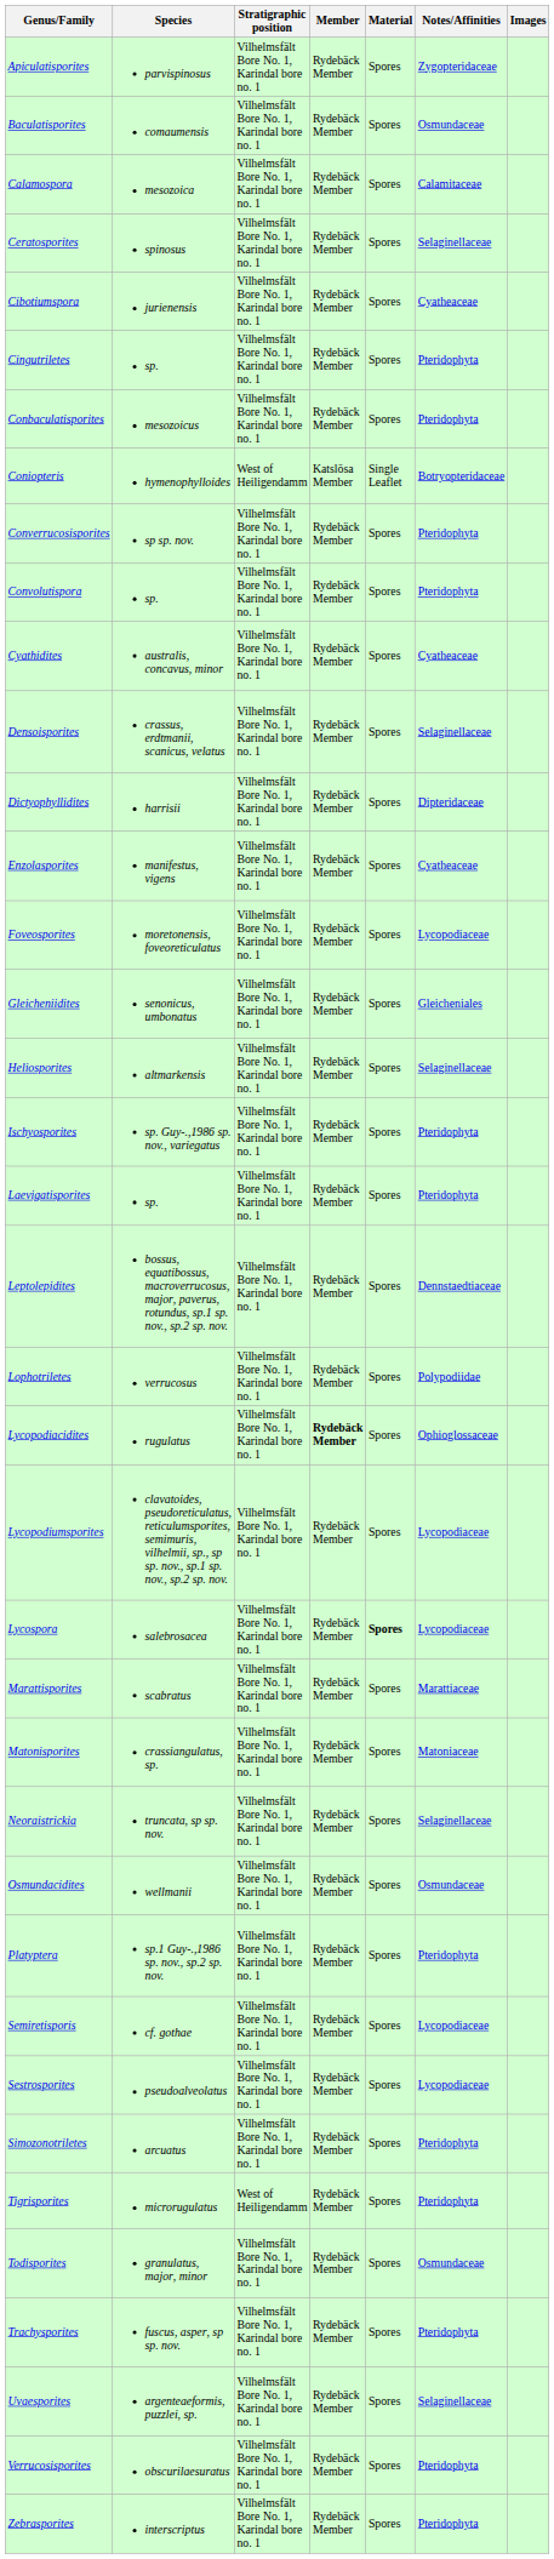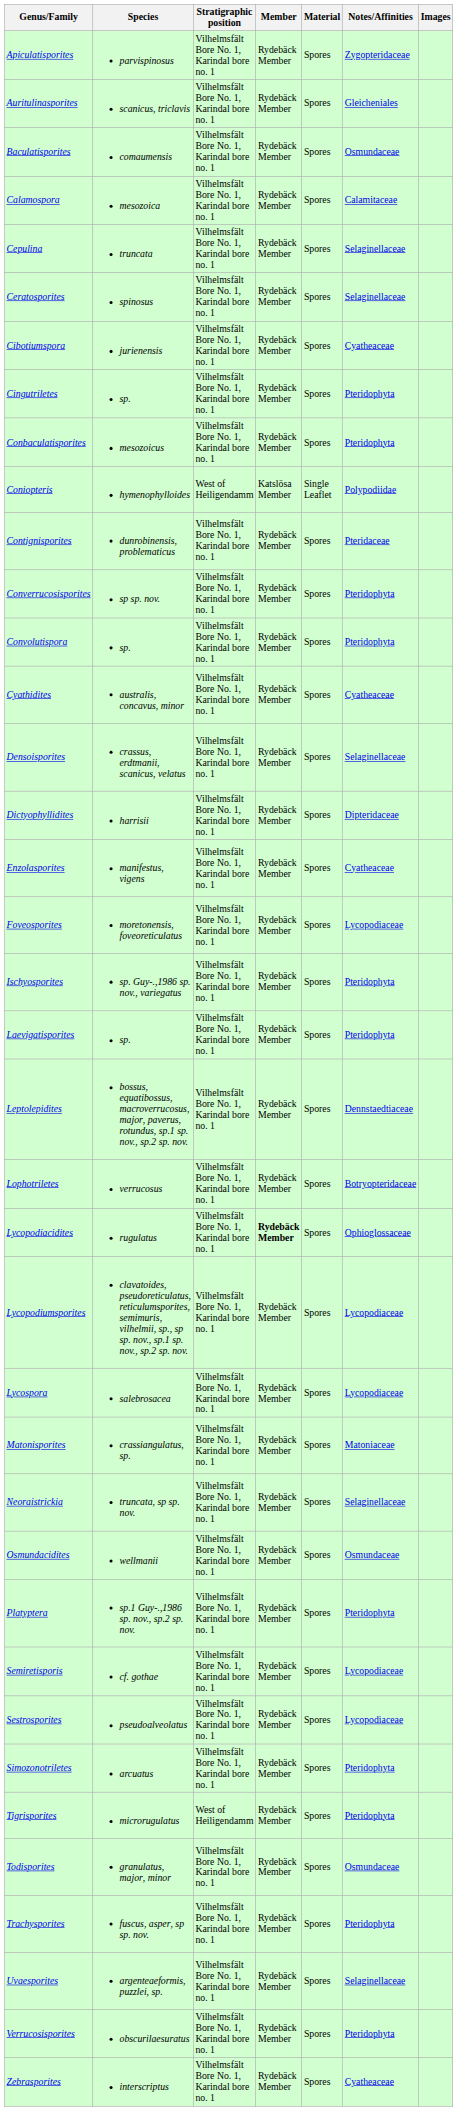+ row: Auritulinasporites | scanicus, triclavis | Vilhelmsfält Bore No. 1, Karindal bore no. 1 | Rydebäck Member | Spores | Gleicheniales
+ row: Cepulina | truncata | Vilhelmsfält Bore No. 1, Karindal bore no. 1 | Rydebäck Member | Spores | Selaginellaceae
Coniopteris | Notes/Affinities: Botryopteridaceae -> Polypodiidae
+ row: Contignisporites | dunrobinensis, problematicus | Vilhelmsfält Bore No. 1, Karindal bore no. 1 | Rydebäck Member | Spores | Pteridaceae
- row: Gleicheniidites | senonicus, umbonatus | Vilhelmsfält Bore No. 1, Karindal bore no. 1 | Rydebäck Member | Spores | Gleicheniales
- row: Heliosporites | altmarkensis | Vilhelmsfält Bore No. 1, Karindal bore no. 1 | Rydebäck Member | Spores | Selaginellaceae
Lophotriletes | Notes/Affinities: Polypodiidae -> Botryopteridaceae
Lycospora | Material: bold -> normal
- row: Marattisporites | scabratus | Vilhelmsfält Bore No. 1, Karindal bore no. 1 | Rydebäck Member | Spores | Marattiaceae
Zebrasporites | Notes/Affinities: Pteridophyta -> Cyatheaceae
